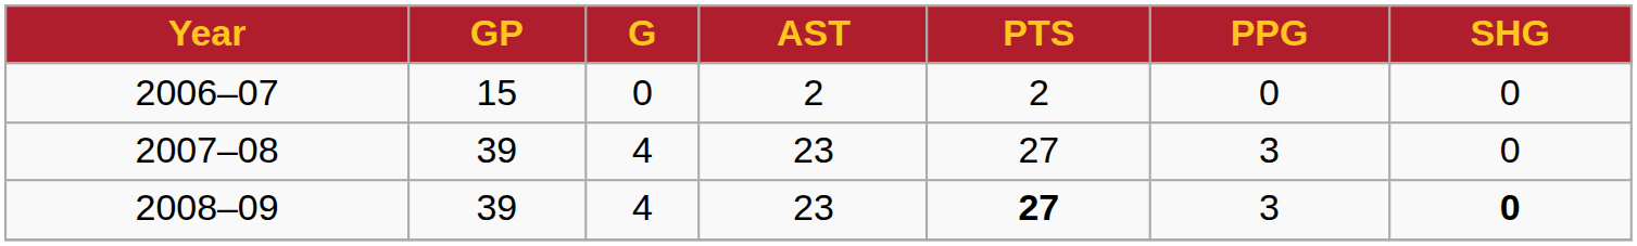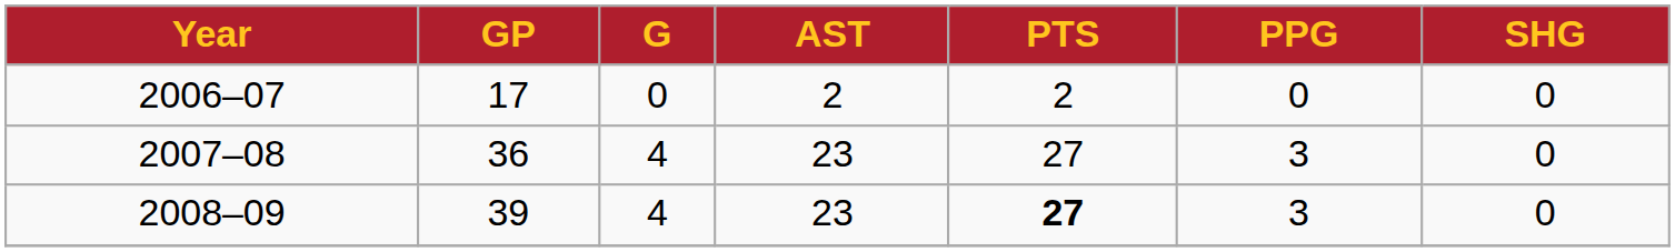2006–07 | GP: 15 -> 17
2007–08 | GP: 39 -> 36
2008–09 | SHG: bold -> normal
